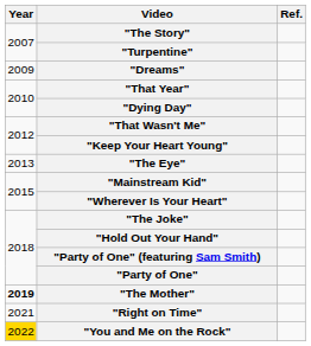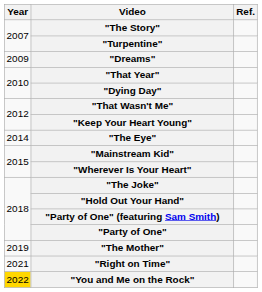"The Eye" | Year: 2013 -> 2014
"The Mother" | Year: bold -> normal
